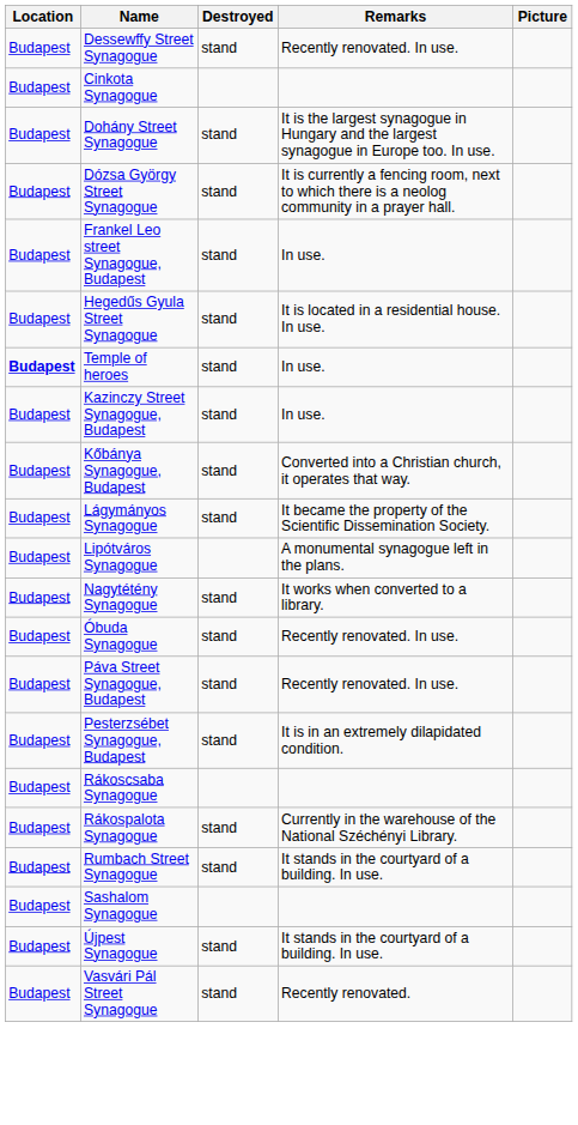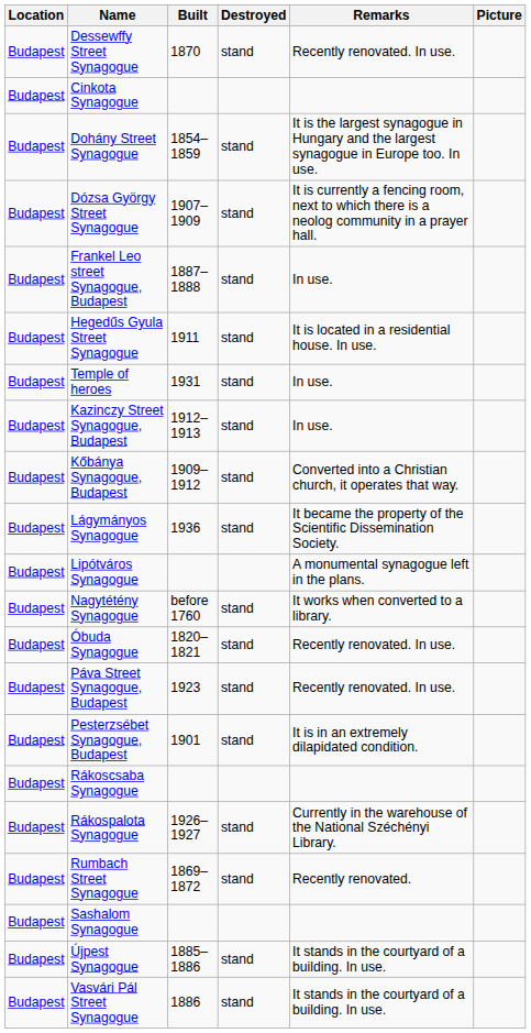+ column: Built | 1870 | 1854–1859 | 1907–1909 | 1887–1888 | 1911 | 1931 | 1912–1913 | 1909–1912 | 1936 | before 1760 | 1820–1821 | 1923 | 1901 | 1926–1927 | 1869–1872 | 1885–1886 | 1886
Temple of heroes | Location: bold -> normal
Rumbach Street Synagogue | Remarks: It stands in the courtyard of a building. In use. -> Recently renovated.
Vasvári Pál Street Synagogue | Remarks: Recently renovated. -> It stands in the courtyard of a building. In use.
